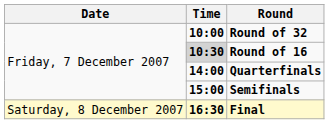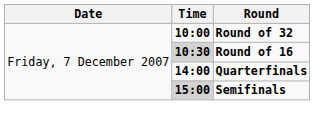Semifinals | Time: no background -> lightgrey background
- row: Saturday, 8 December 2007 | 16:30 | Final
